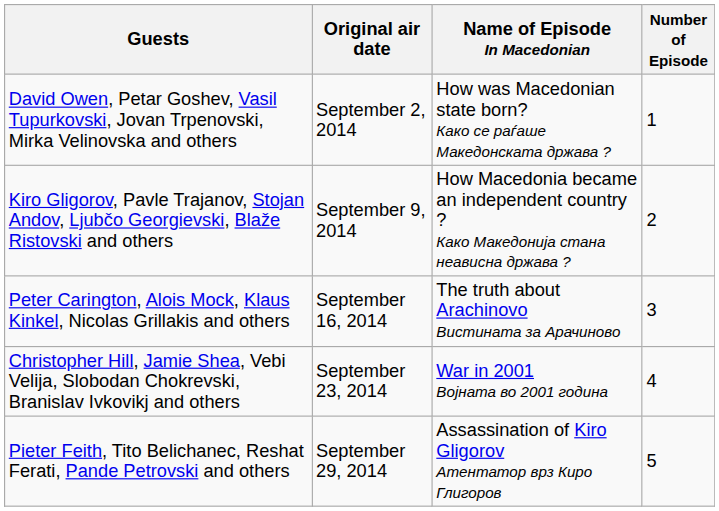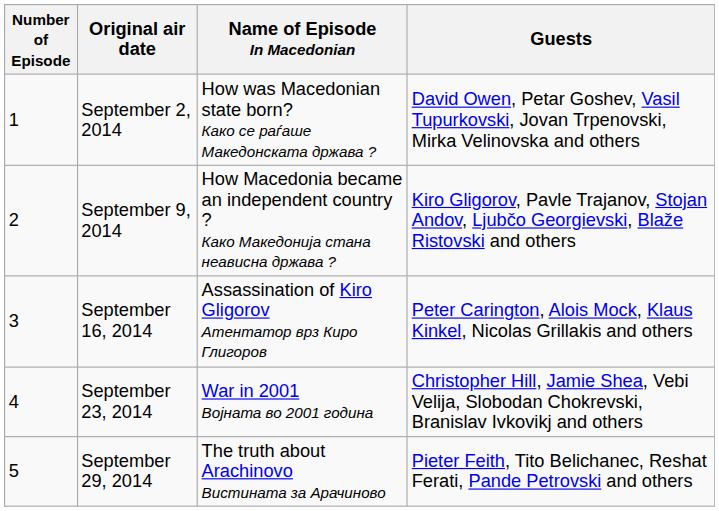columns swapped: Number of Episode <-> Guests
September 16, 2014 | Name of Episode In Macedonian: The truth about Arachinovo Вистината за Арачиново -> Assassination of Kiro Gligorov Атентатор врз Киро Глигоров
September 29, 2014 | Name of Episode In Macedonian: Assassination of Kiro Gligorov Атентатор врз Киро Глигоров -> The truth about Arachinovo Вистината за Арачиново
